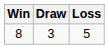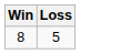- column: Draw | 3
